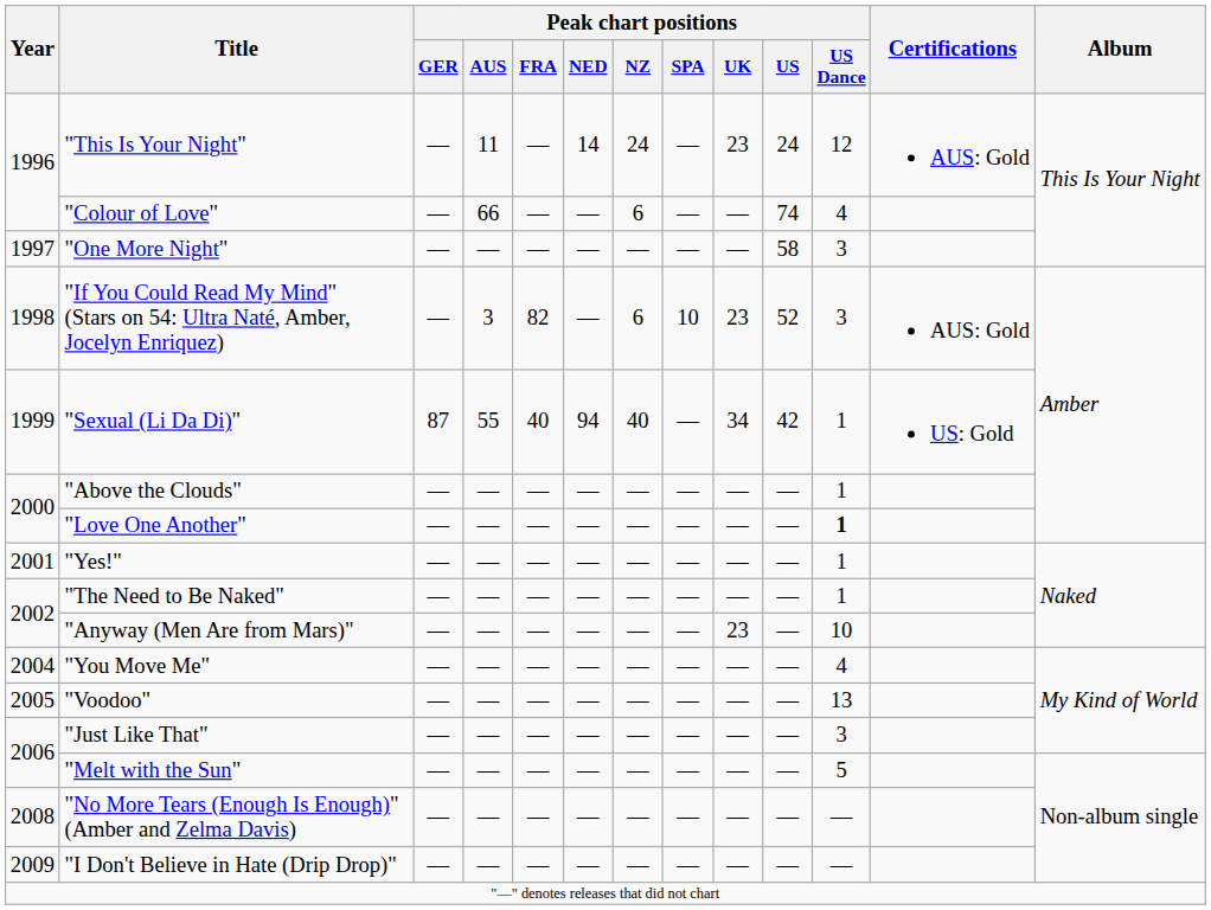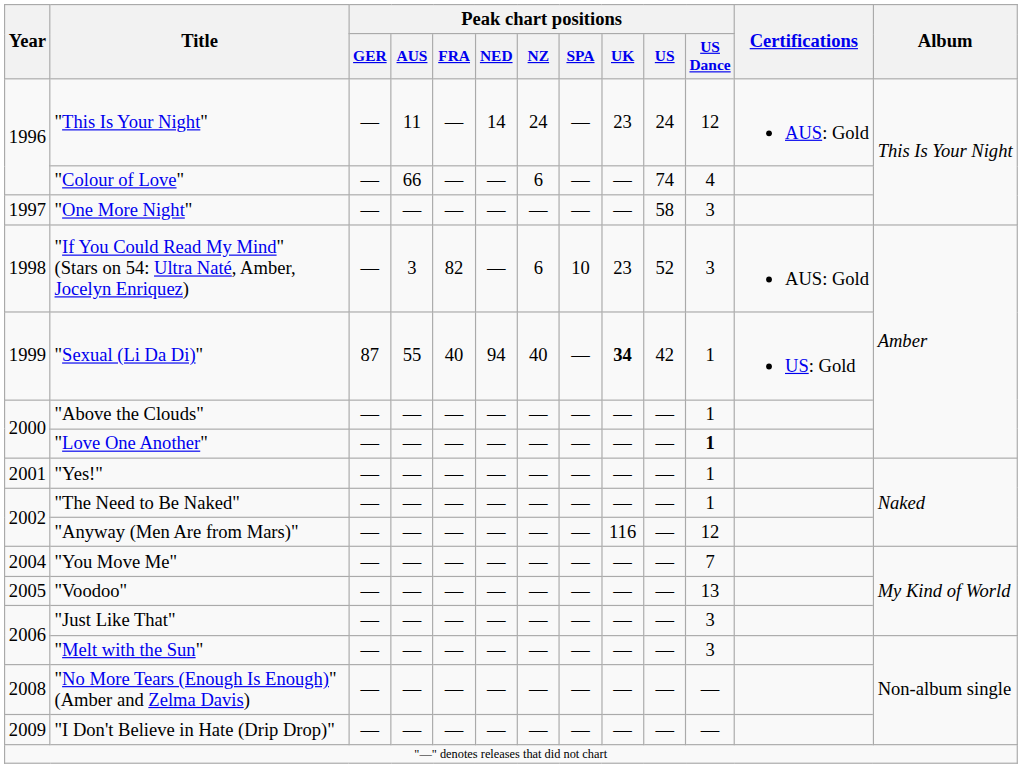"Sexual (Li Da Di)" | Peak chart positions / UK: normal -> bold
"Anyway (Men Are from Mars)" | Peak chart positions / UK: 23 -> 116
"Anyway (Men Are from Mars)" | Peak chart positions / US Dance: 10 -> 12
"You Move Me" | Peak chart positions / US Dance: 4 -> 7
"Melt with the Sun" | Peak chart positions / US Dance: 5 -> 3
